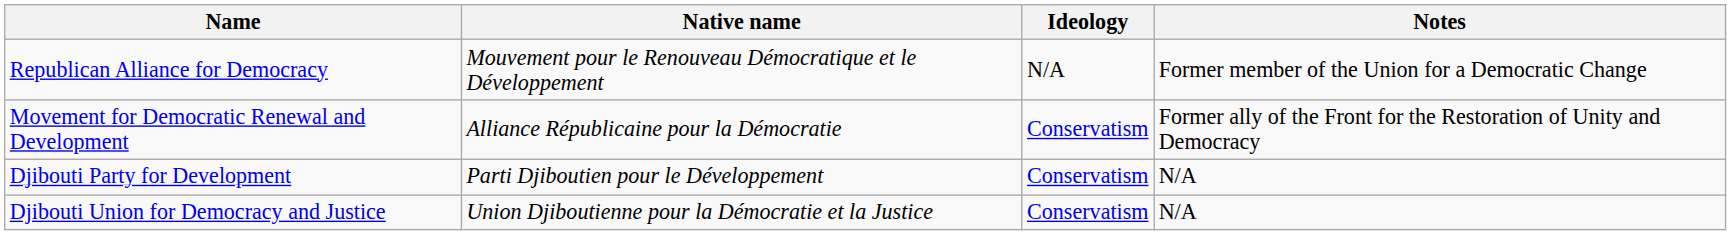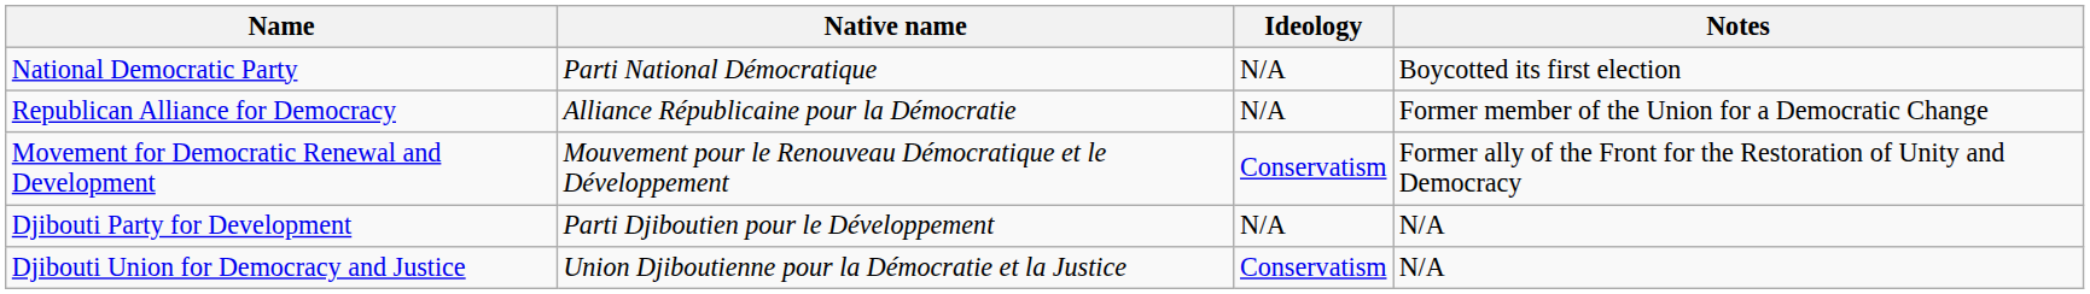+ row: National Democratic Party | Parti National Démocratique | N/A | Boycotted its first election
Republican Alliance for Democracy | Native name: Mouvement pour le Renouveau Démocratique et le Développement -> Alliance Républicaine pour la Démocratie
Movement for Democratic Renewal and Development | Native name: Alliance Républicaine pour la Démocratie -> Mouvement pour le Renouveau Démocratique et le Développement
Djibouti Party for Development | Ideology: Conservatism -> N/A
